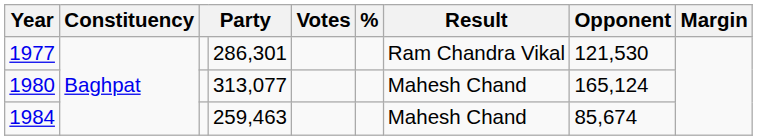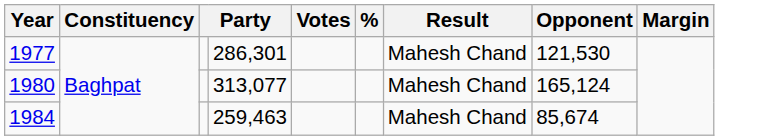1977 | Result: Ram Chandra Vikal -> Mahesh Chand
